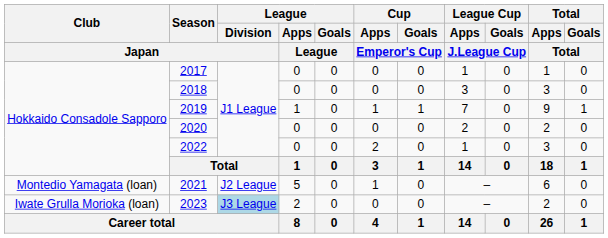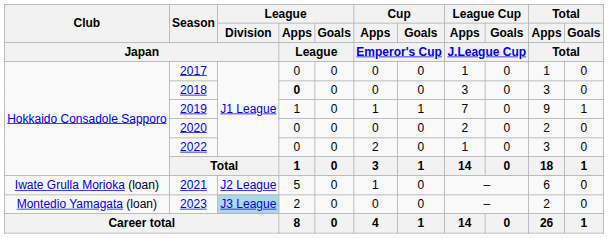2018 | League / Apps / League: normal -> bold
2021 | Club / Japan: Montedio Yamagata (loan) -> Iwate Grulla Morioka (loan)
2023 | Club / Japan: Iwate Grulla Morioka (loan) -> Montedio Yamagata (loan)
